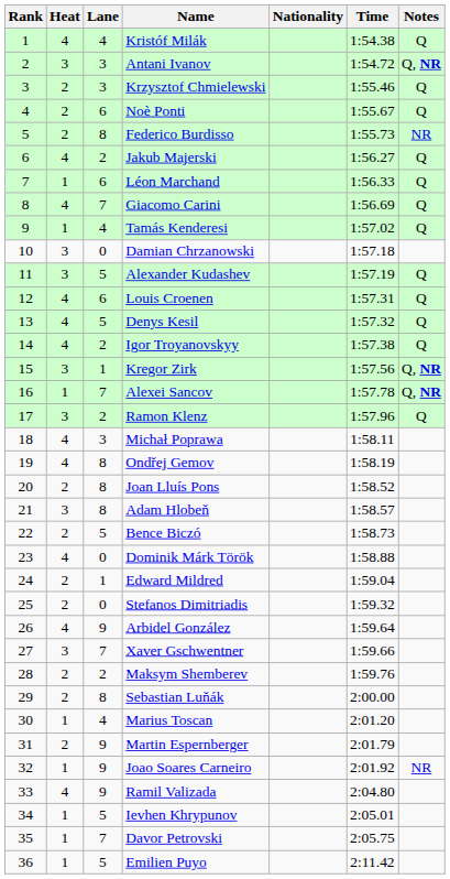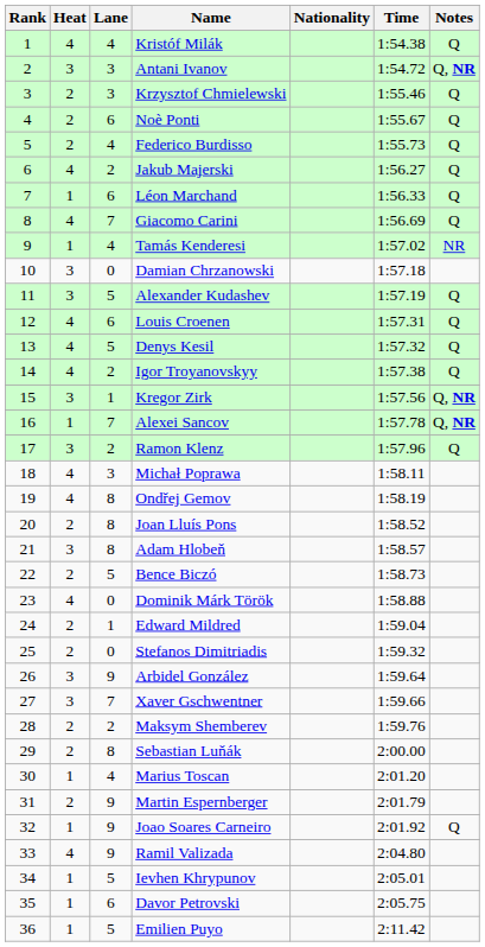Federico Burdisso | Lane: 8 -> 4
Federico Burdisso | Notes: NR -> Q
Tamás Kenderesi | Notes: Q -> NR
Arbidel González | Heat: 4 -> 3
Joao Soares Carneiro | Notes: NR -> Q
Davor Petrovski | Lane: 7 -> 6
